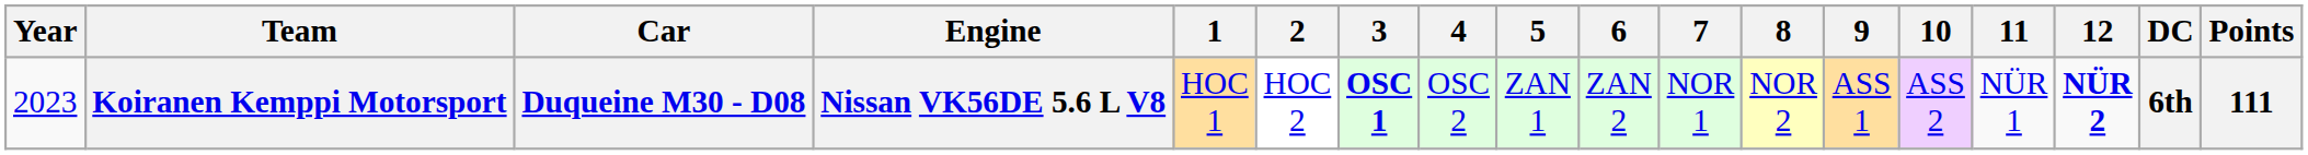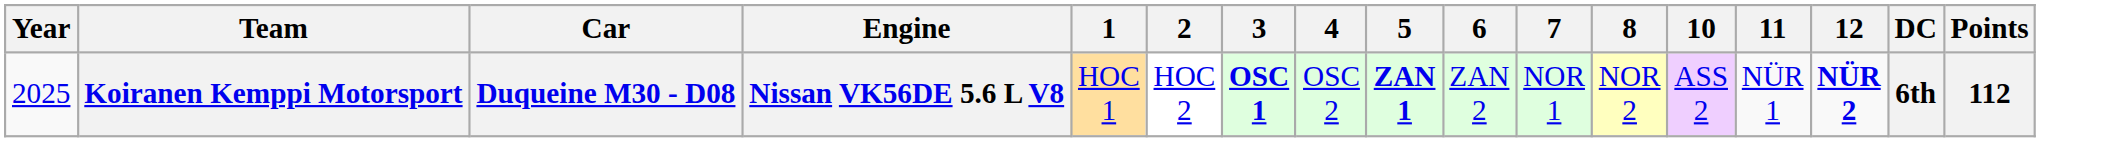- column: 9 | ASS 1
Koiranen Kemppi Motorsport | Year: 2023 -> 2025
Koiranen Kemppi Motorsport | 5: normal -> bold
Koiranen Kemppi Motorsport | Points: 111 -> 112
